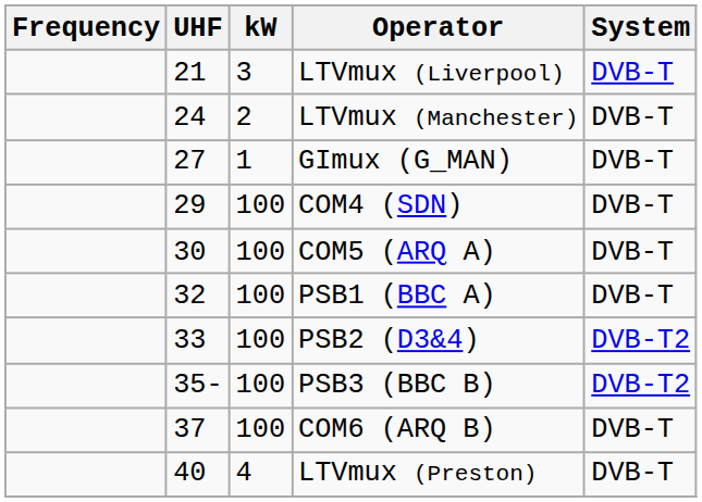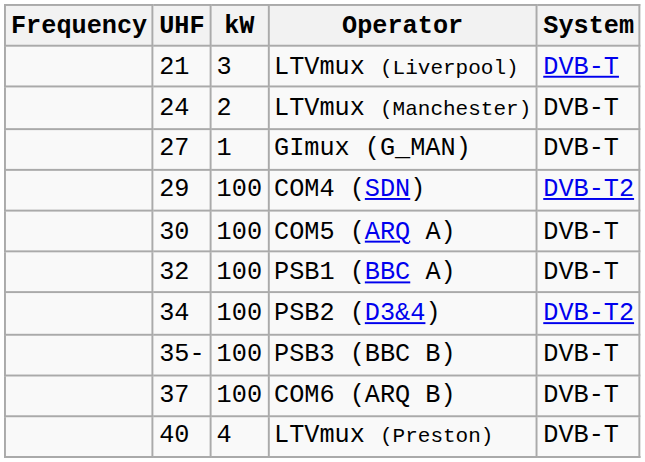COM4 (SDN) | System: DVB-T -> DVB-T2
PSB2 (D3&4) | UHF: 33 -> 34
PSB3 (BBC B) | System: DVB-T2 -> DVB-T
